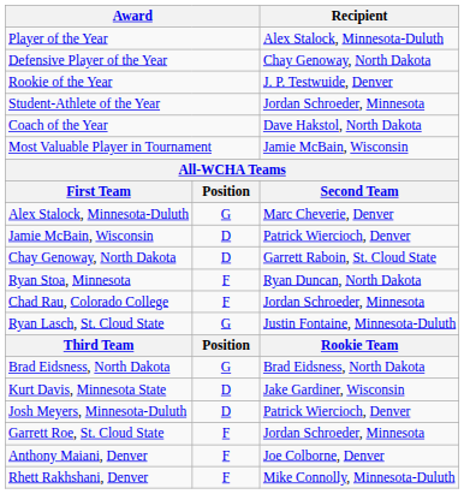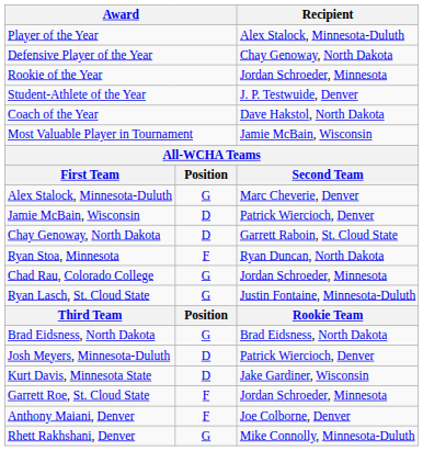Rookie of the Year | Recipient: J. P. Testwuide, Denver -> Jordan Schroeder, Minnesota
Student-Athlete of the Year | Recipient: Jordan Schroeder, Minnesota -> J. P. Testwuide, Denver
Chad Rau, Colorado College | column 2: F -> G
rows swapped: Josh Meyers, Minnesota-Duluth <-> Kurt Davis, Minnesota State
Rhett Rakhshani, Denver | column 2: F -> G
